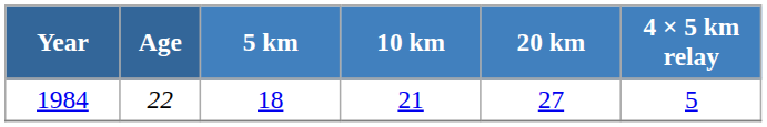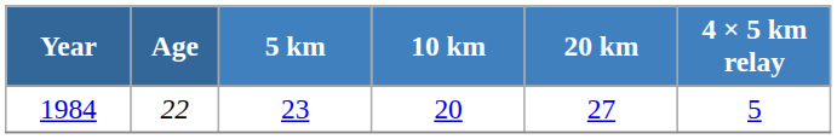1984 | 5 km: 18 -> 23
1984 | 10 km: 21 -> 20
